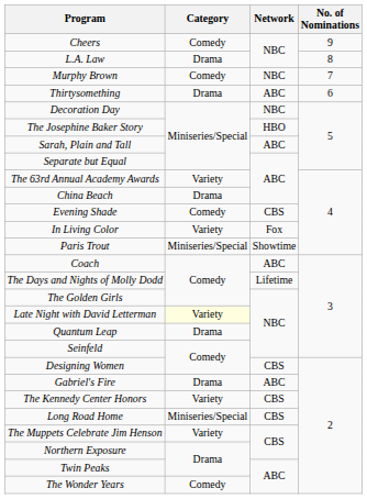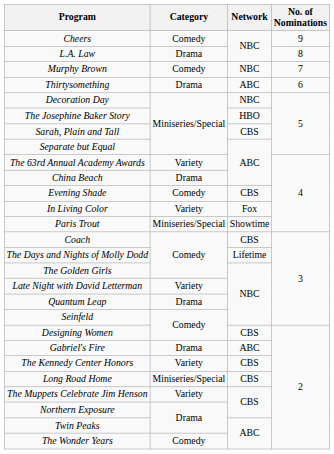Sarah, Plain and Tall | Network: ABC -> CBS
Coach | Network: ABC -> CBS
Late Night with David Letterman | Category: lightyellow background -> no background
